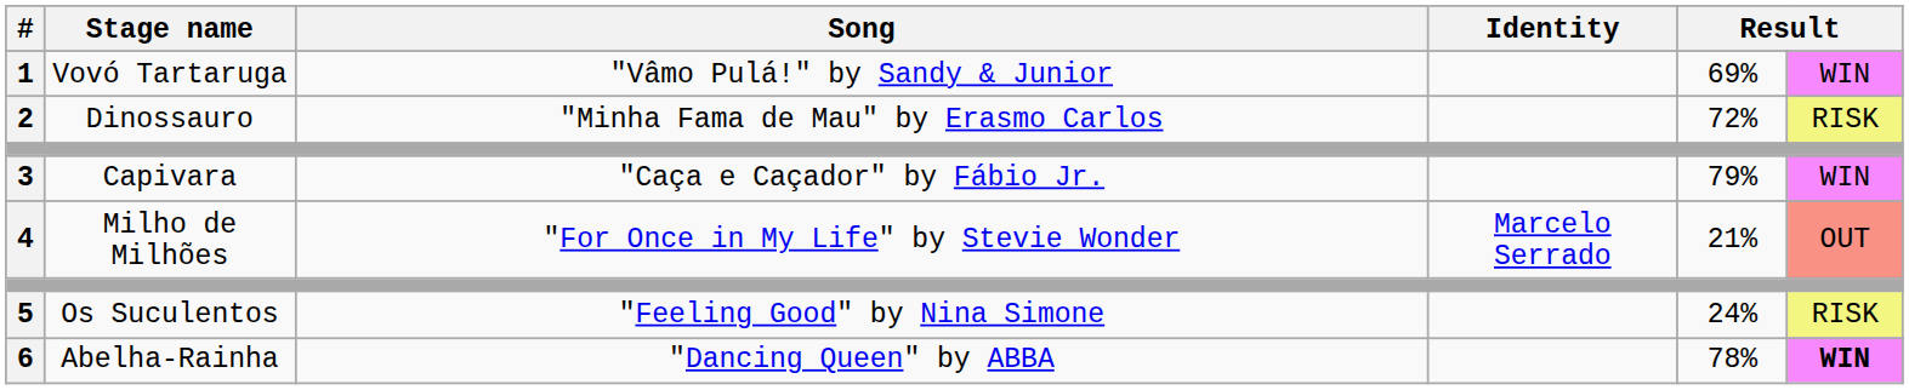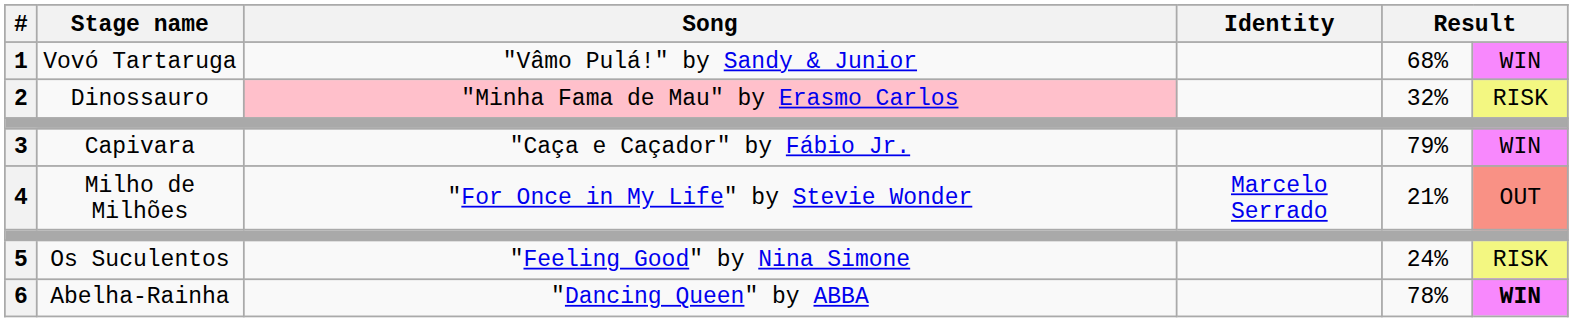1 | column 5: 69% -> 68%
2 | Song: no background -> pink background
2 | column 5: 72% -> 32%
